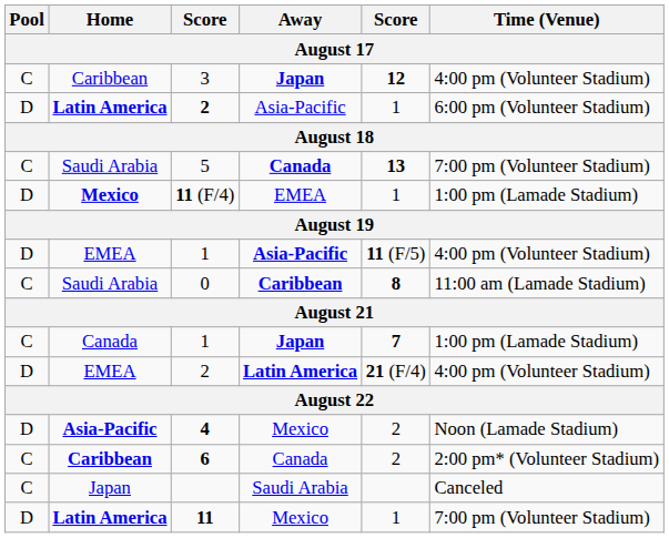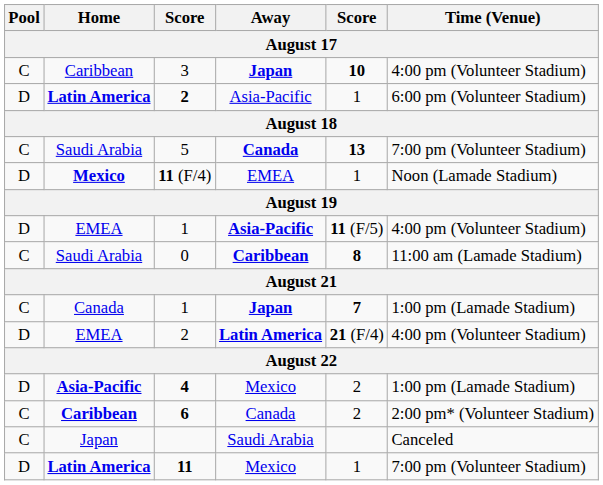3 | column 5: 12 -> 10
11 (F/4) | Time (Venue): 1:00 pm (Lamade Stadium) -> Noon (Lamade Stadium)
4 | Time (Venue): Noon (Lamade Stadium) -> 1:00 pm (Lamade Stadium)
